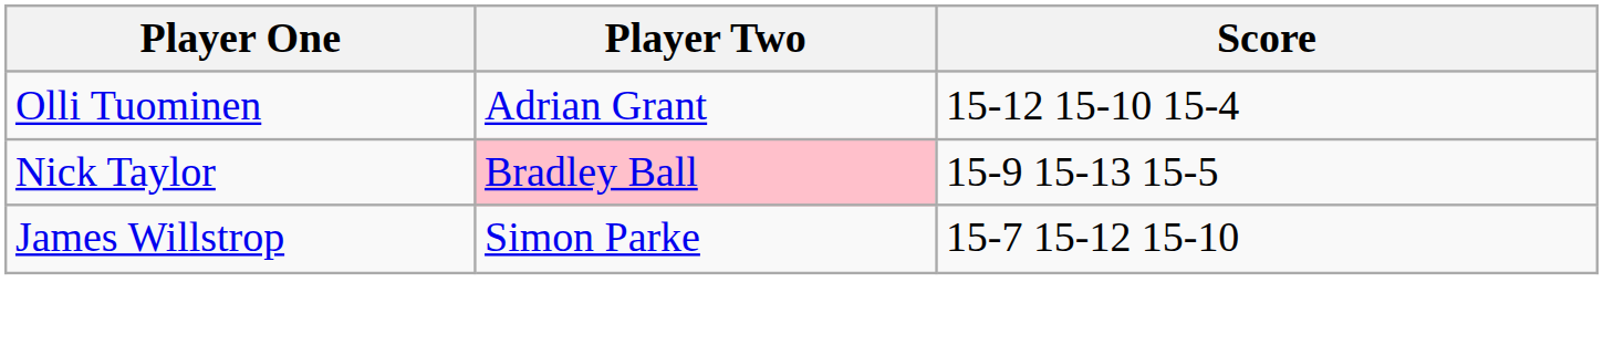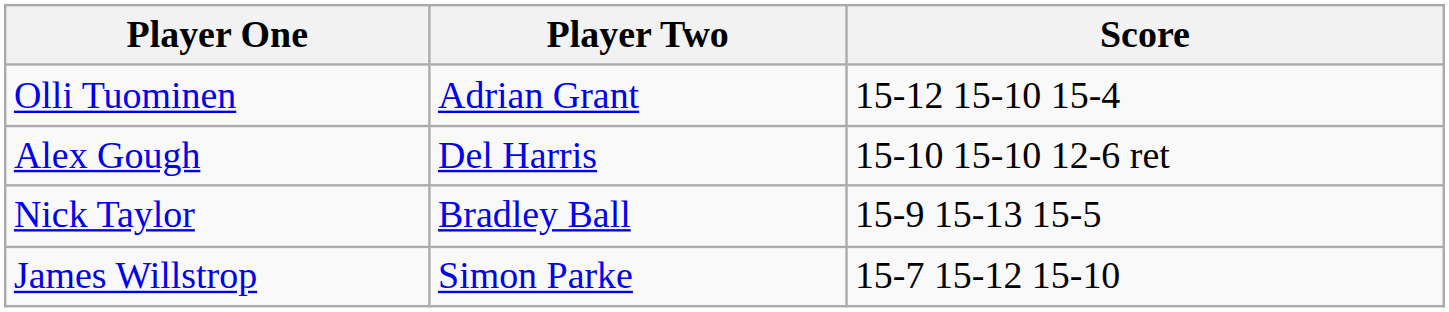+ row: Alex Gough | Del Harris | 15-10 15-10 12-6 ret
Nick Taylor | Player Two: pink background -> no background
